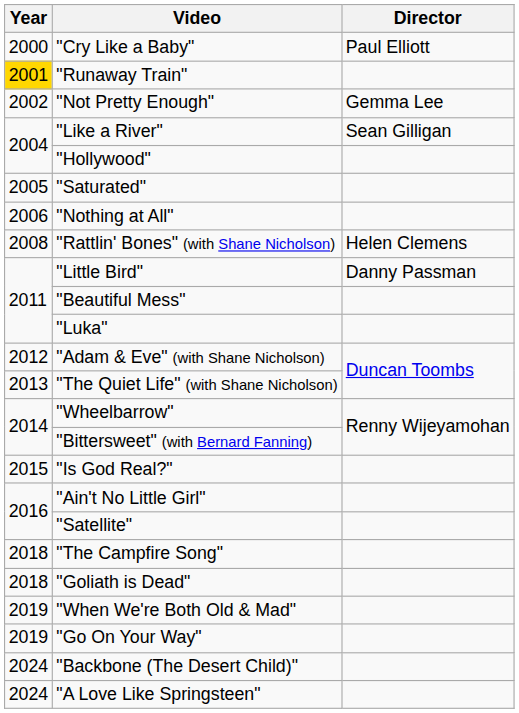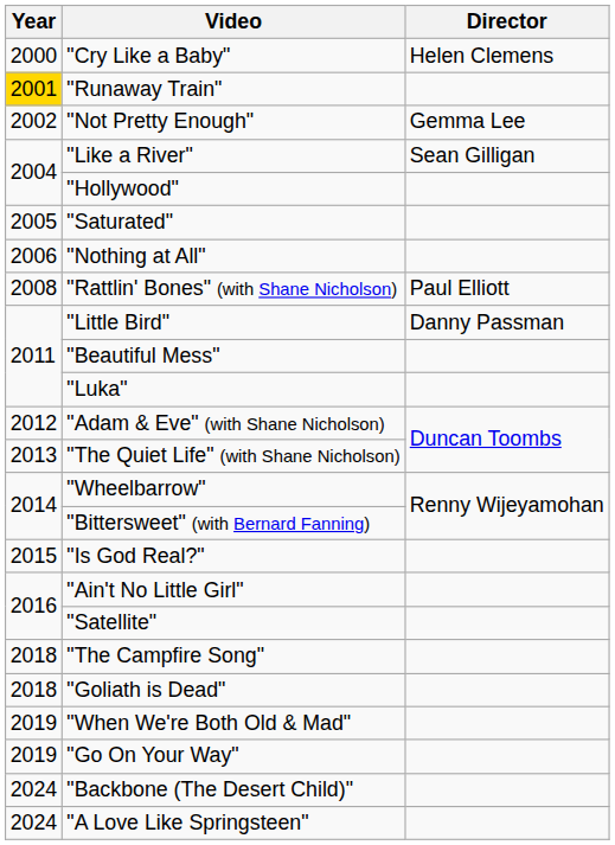"Cry Like a Baby" | Director: Paul Elliott -> Helen Clemens
"Rattlin' Bones" (with Shane Nicholson) | Director: Helen Clemens -> Paul Elliott
